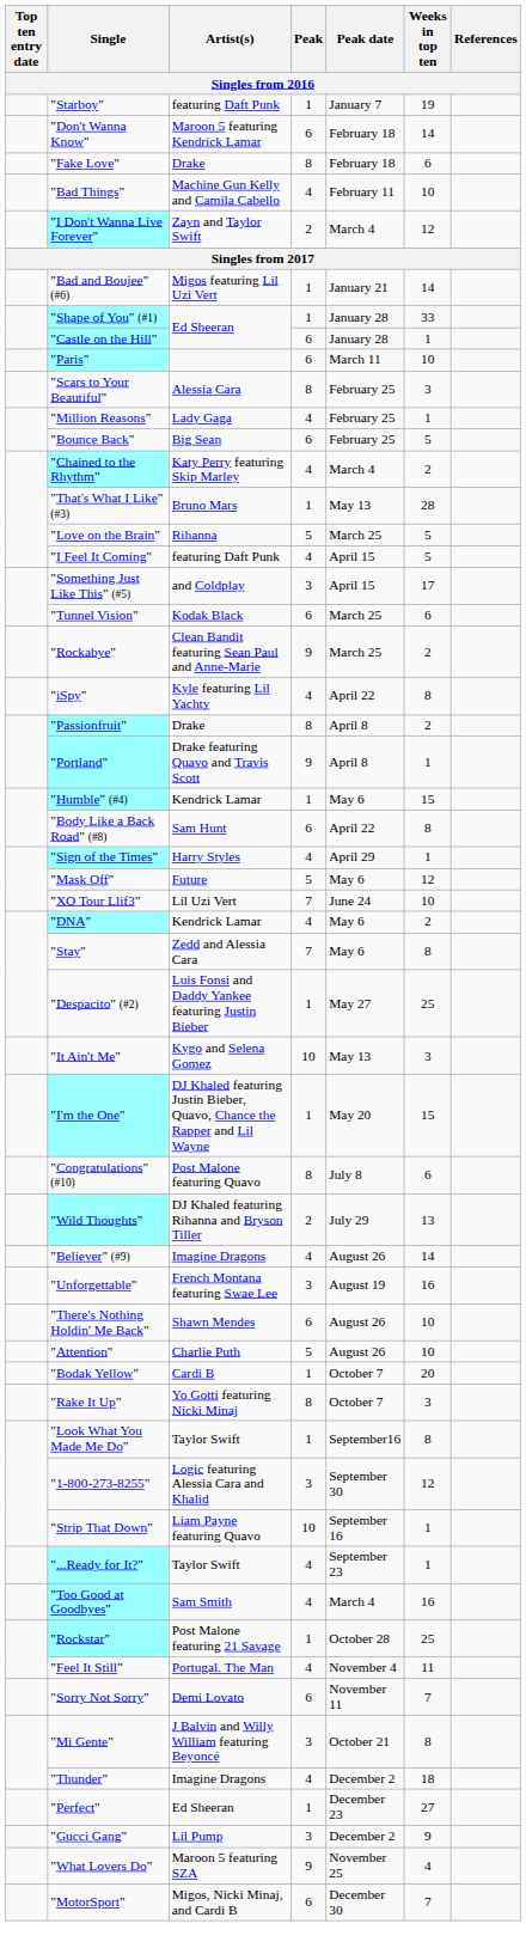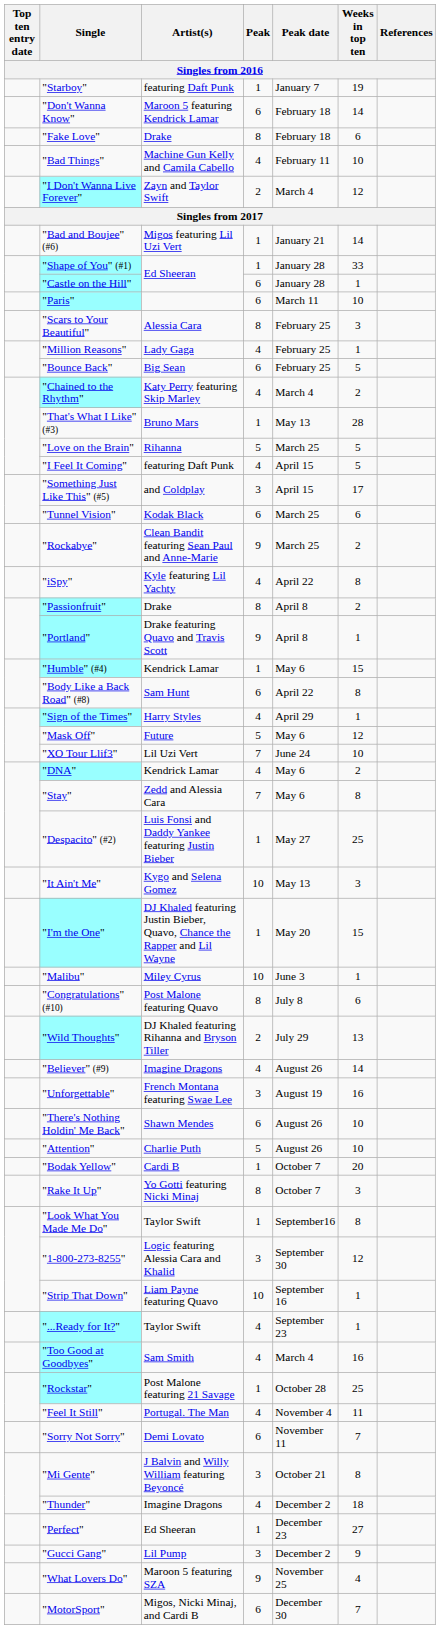+ row: "Malibu" | Miley Cyrus | 10 | June 3 | 1
